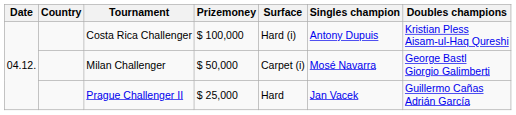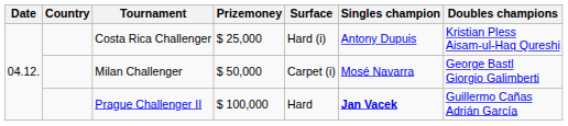Costa Rica Challenger | Prizemoney: $ 100,000 -> $ 25,000
Prague Challenger II | Prizemoney: $ 25,000 -> $ 100,000
Prague Challenger II | Singles champion: normal -> bold
